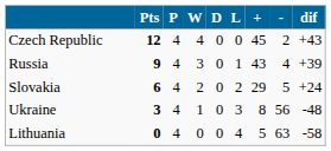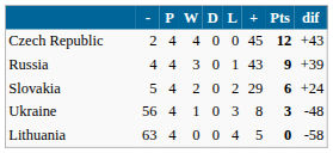columns swapped: Pts <-> -
